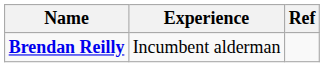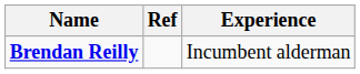columns swapped: Experience <-> Ref
